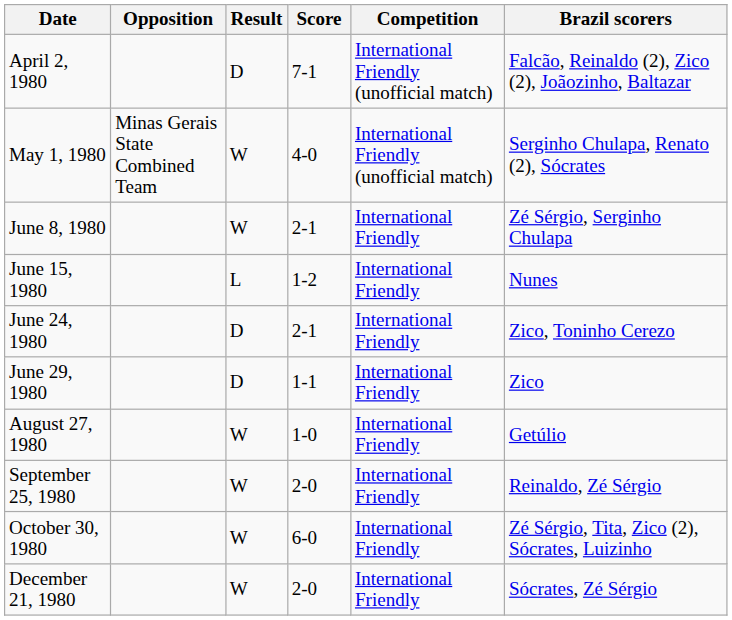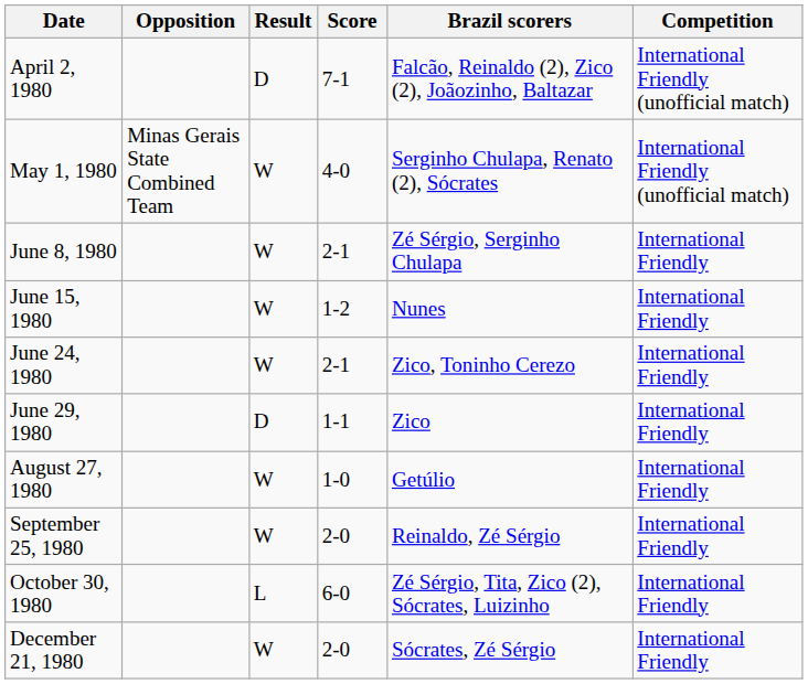columns swapped: Brazil scorers <-> Competition
June 15, 1980 | Result: L -> W
June 24, 1980 | Result: D -> W
October 30, 1980 | Result: W -> L
